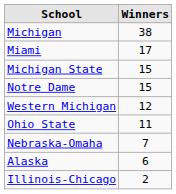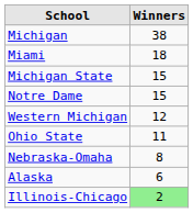Miami | Winners: 17 -> 18
Nebraska-Omaha | Winners: 7 -> 8
Illinois-Chicago | Winners: no background -> lightgreen background
